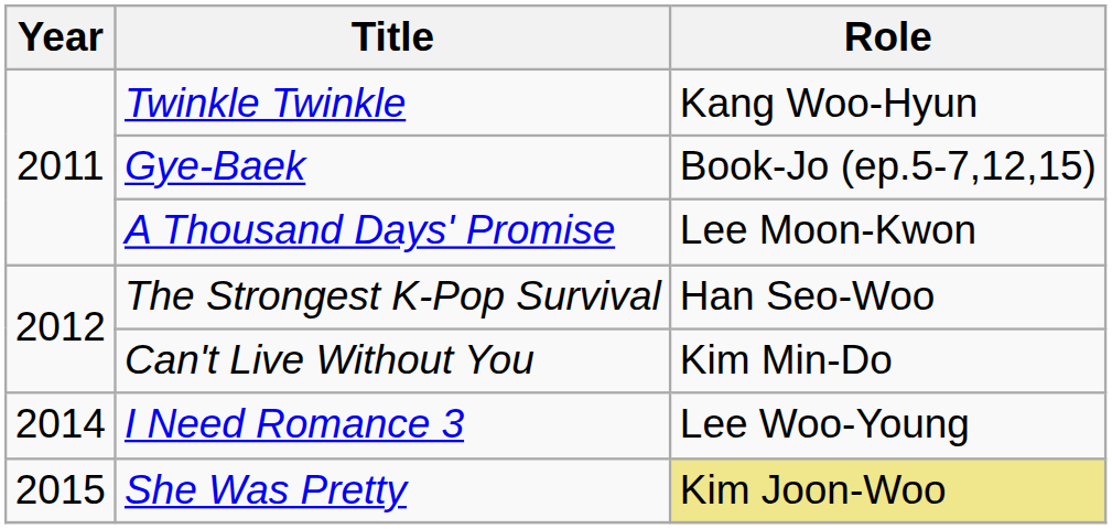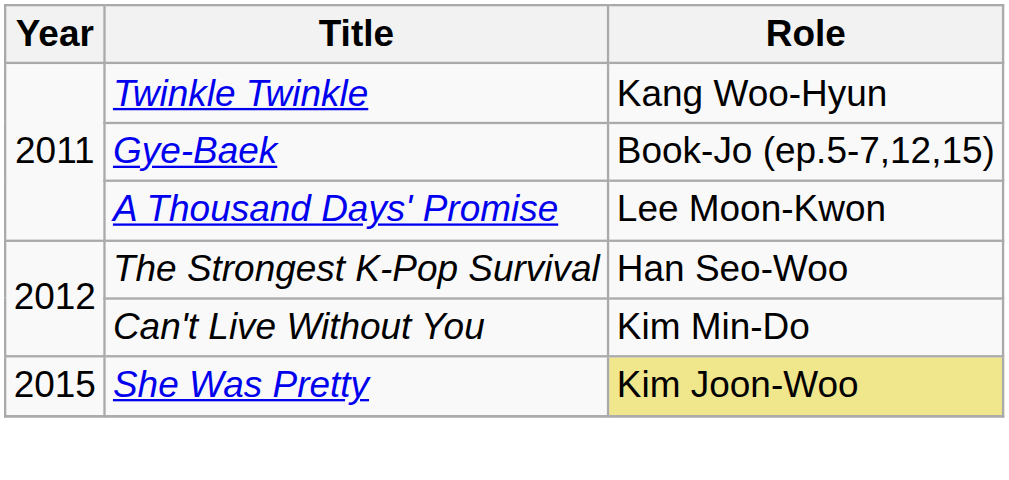- row: 2014 | I Need Romance 3 | Lee Woo-Young
